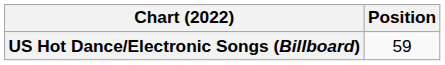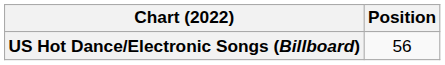US Hot Dance/Electronic Songs (Billboard) | Position: 59 -> 56
